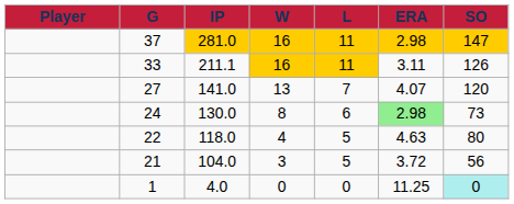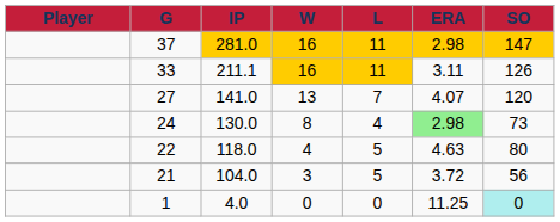130.0 | L: 6 -> 4
